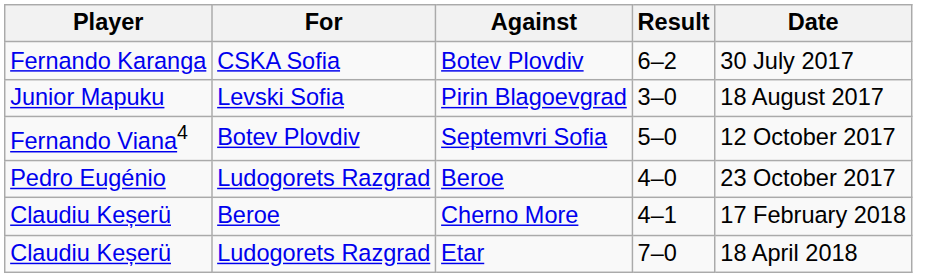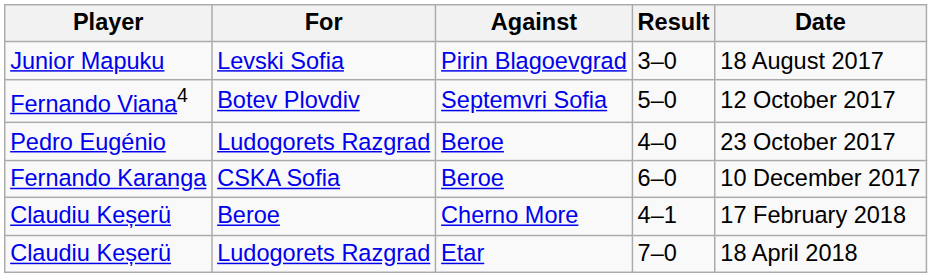- row: Fernando Karanga | CSKA Sofia | Botev Plovdiv | 6–2 | 30 July 2017
+ row: Fernando Karanga | CSKA Sofia | Beroe | 6–0 | 10 December 2017
